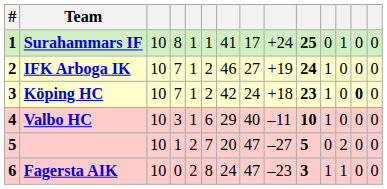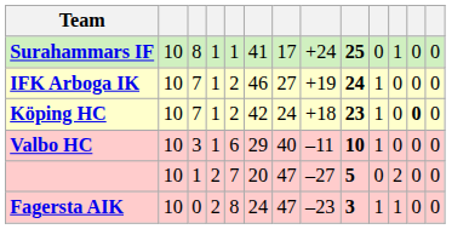- column: # | 1 | 2 | 3 | 4 | 5 | 6
